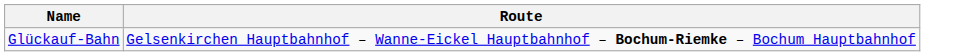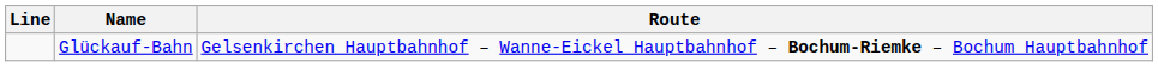+ column: Line
